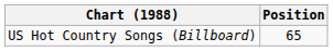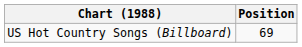US Hot Country Songs (Billboard) | Position: 65 -> 69
